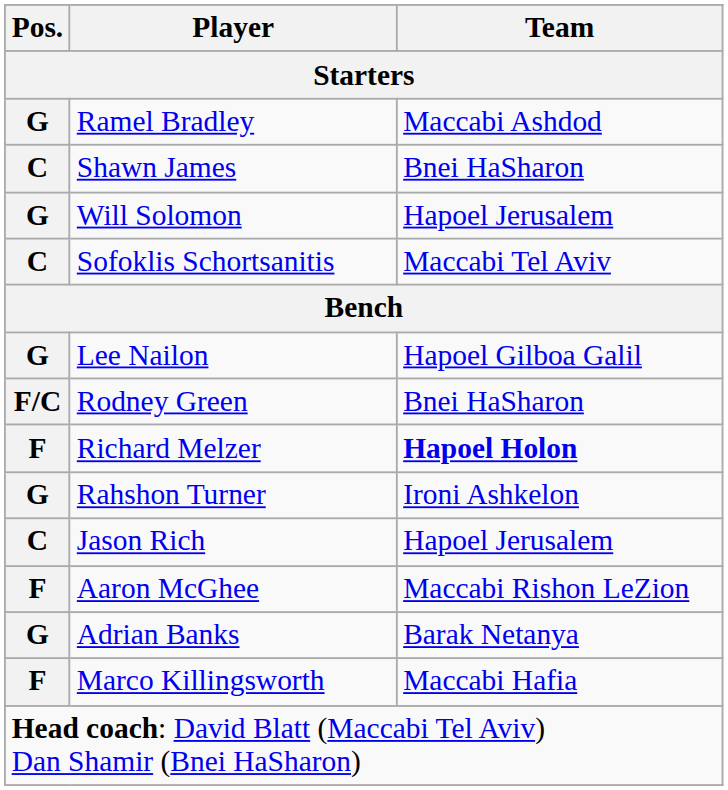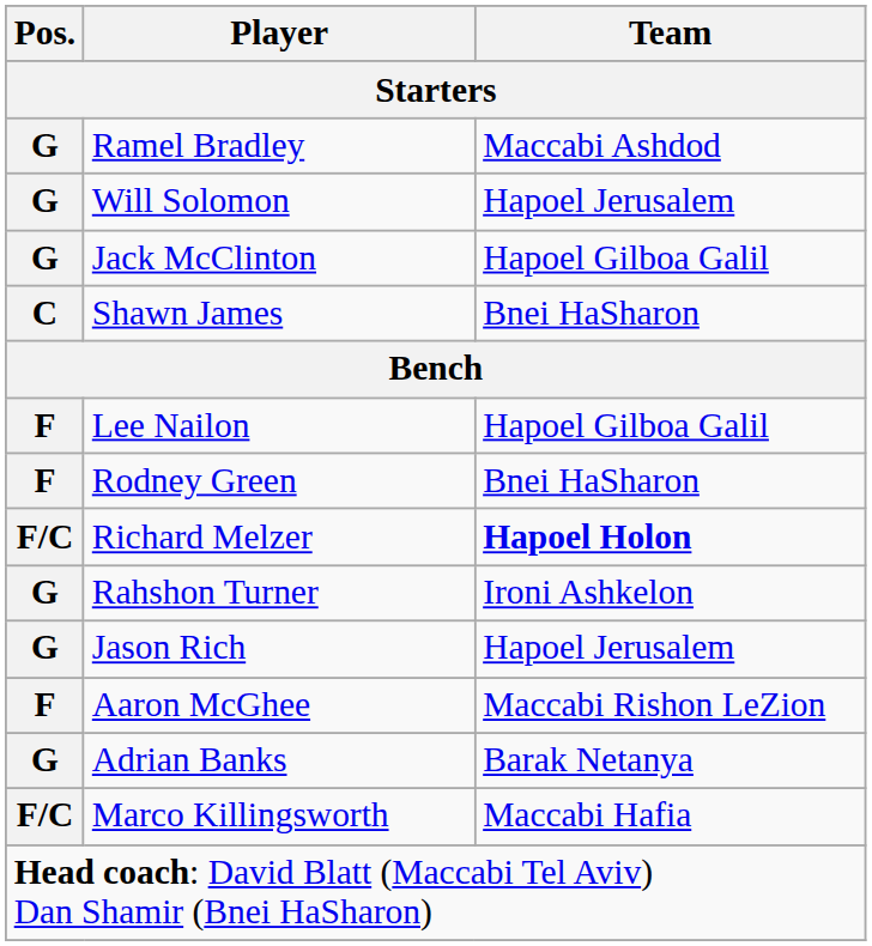rows swapped: Will Solomon <-> Shawn James
+ row: G | Jack McClinton | Hapoel Gilboa Galil
- row: C | Sofoklis Schortsanitis | Maccabi Tel Aviv
Lee Nailon | Pos.: G -> F
Rodney Green | Pos.: F/C -> F
Richard Melzer | Pos.: F -> F/C
Jason Rich | Pos.: C -> G
Marco Killingsworth | Pos.: F -> F/C
